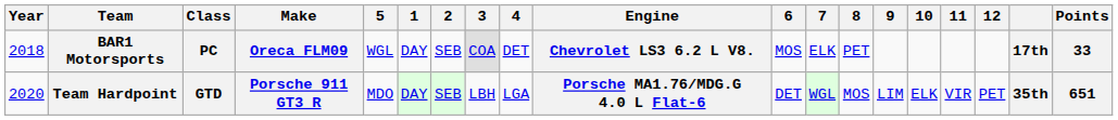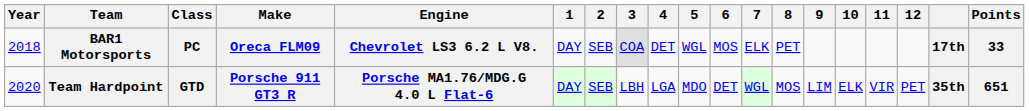columns swapped: Engine <-> 5
